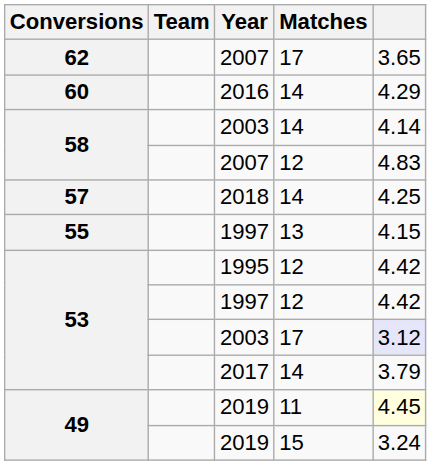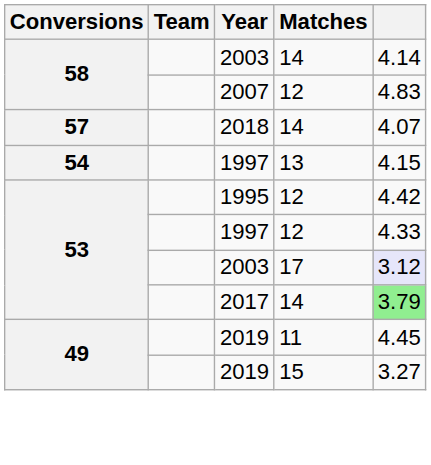- row: 62 | 2007 | 17 | 3.65
- row: 60 | 2016 | 14 | 4.29
2018 | column 5: 4.25 -> 4.07
1997 / 13 | Conversions: 55 -> 54
1997 / 12 | column 5: 4.42 -> 4.33
2017 | column 5: no background -> lightgreen background
2019 / 11 | column 5: lightyellow background -> no background
2019 / 15 | column 5: 3.24 -> 3.27
